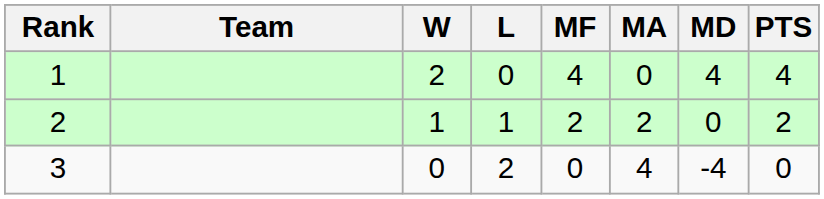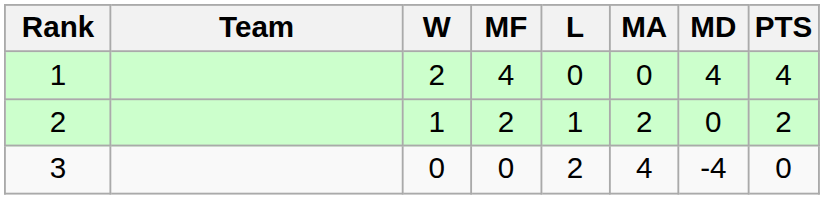columns swapped: L <-> MF
